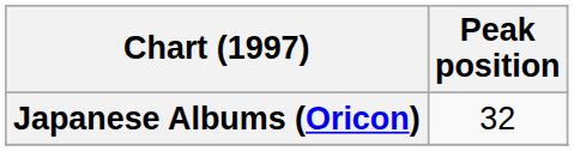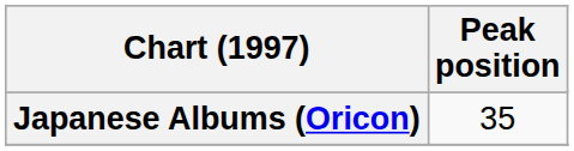Japanese Albums (Oricon) | Peak position: 32 -> 35
